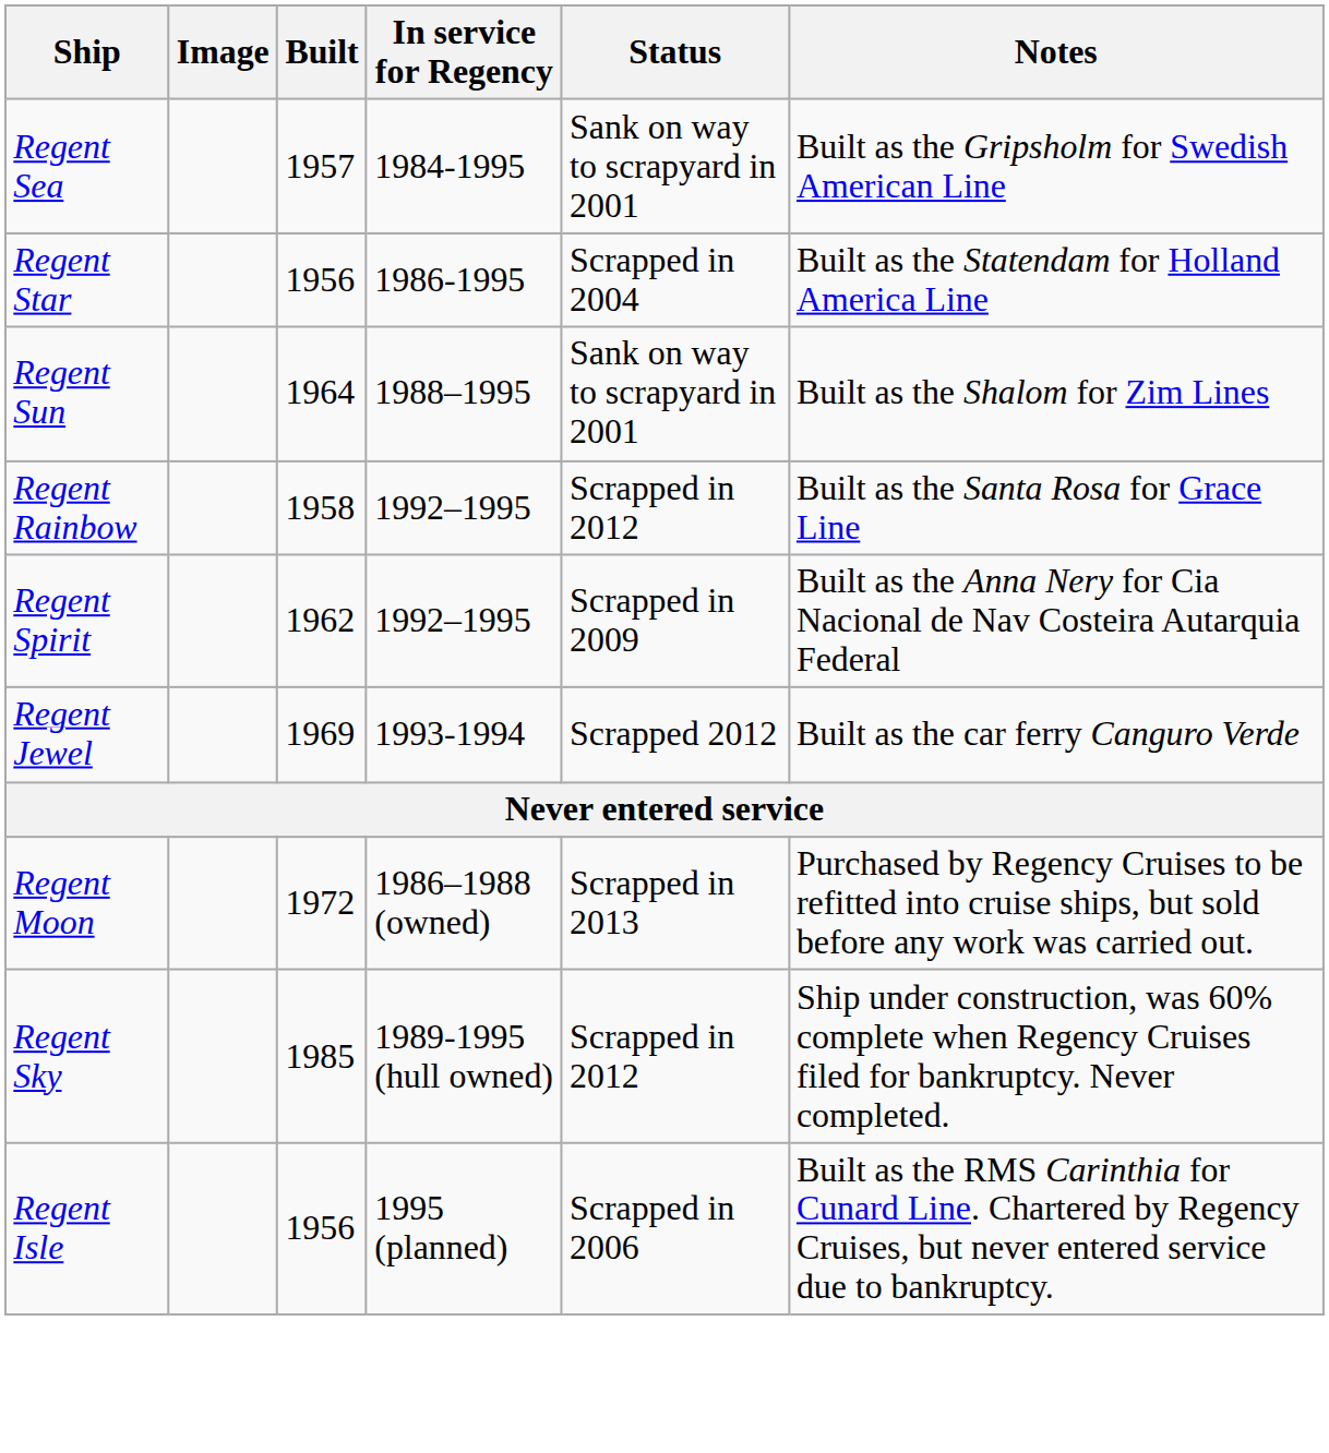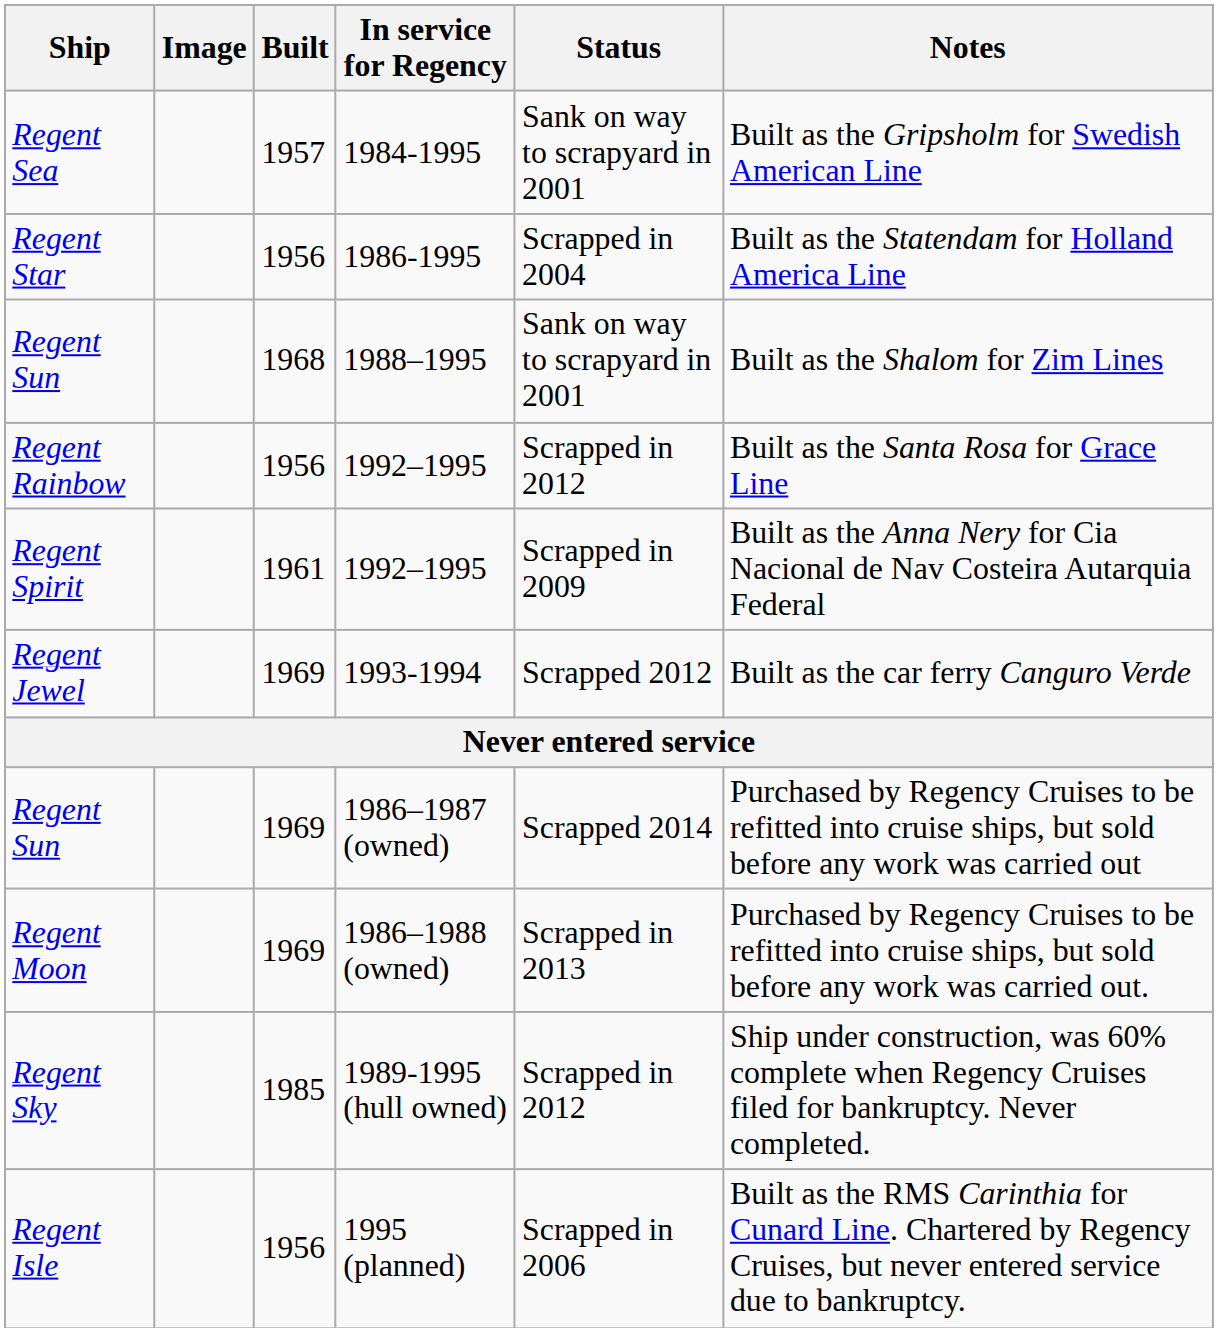Regent Sun / 1988–1995 | Built: 1964 -> 1968
Regent Rainbow | Built: 1958 -> 1956
Regent Spirit | Built: 1962 -> 1961
+ row: Regent Sun | 1969 | 1986–1987 (owned) | Scrapped 2014 | Purchased by Regency Cruises to be refitted into cruise ships, but sold before any work was carried out
Regent Moon | Built: 1972 -> 1969
